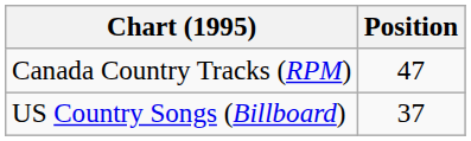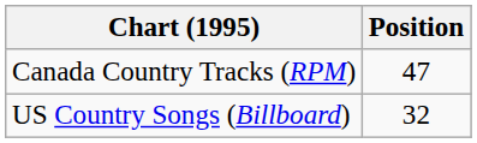US Country Songs (Billboard) | Position: 37 -> 32
